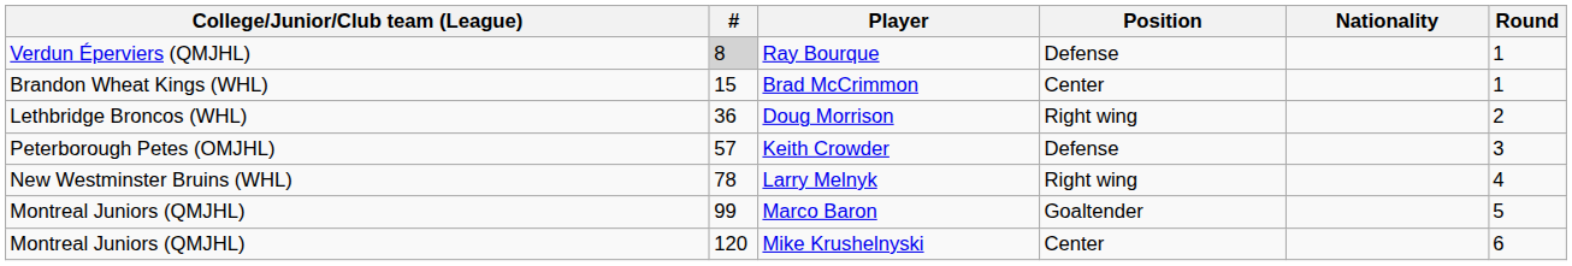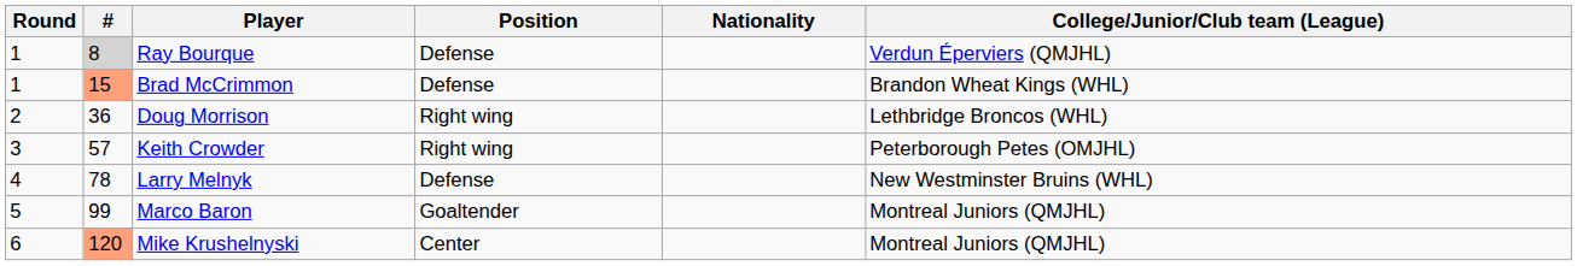columns swapped: Round <-> College/Junior/Club team (League)
Brad McCrimmon | #: no background -> lightsalmon background
Brad McCrimmon | Position: Center -> Defense
Keith Crowder | Position: Defense -> Right wing
Larry Melnyk | Position: Right wing -> Defense
Mike Krushelnyski | #: no background -> lightsalmon background
